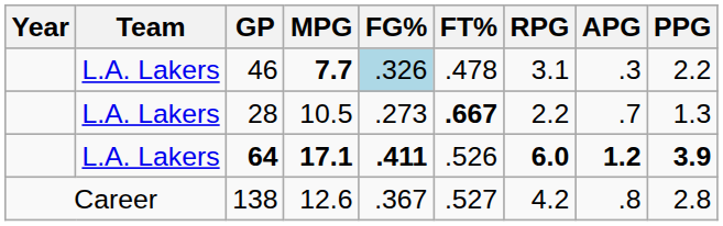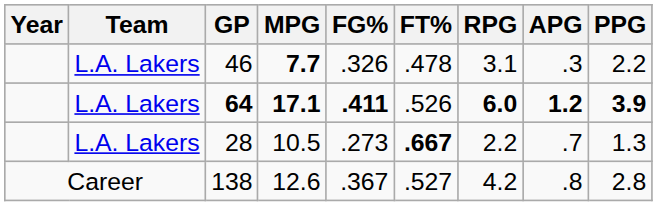46 | FG%: lightblue background -> no background
rows swapped: 64 <-> 28
